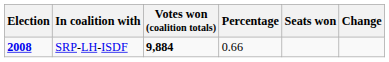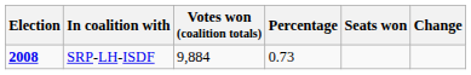SRP-LH-ISDF | Votes won (coalition totals): bold -> normal
SRP-LH-ISDF | Percentage: 0.66 -> 0.73
